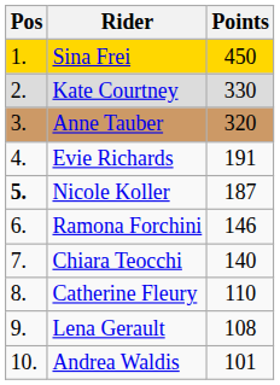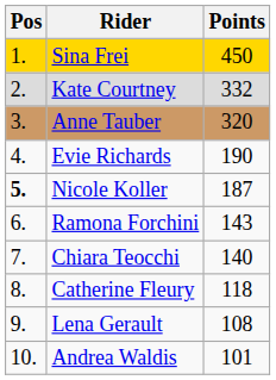Kate Courtney | Points: 330 -> 332
Evie Richards | Points: 191 -> 190
Ramona Forchini | Points: 146 -> 143
Catherine Fleury | Points: 110 -> 118
